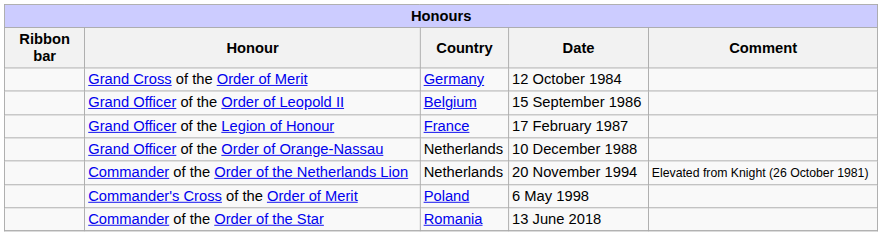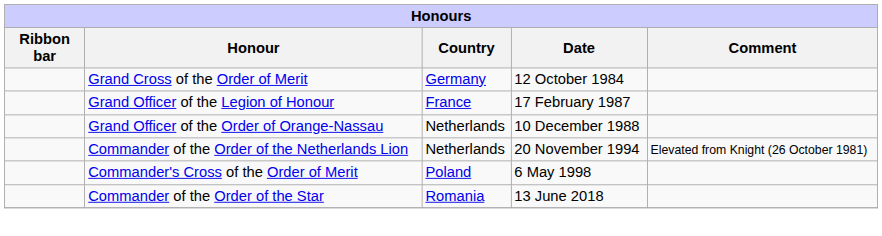- row: Grand Officer of the Order of Leopold II | Belgium | 15 September 1986
